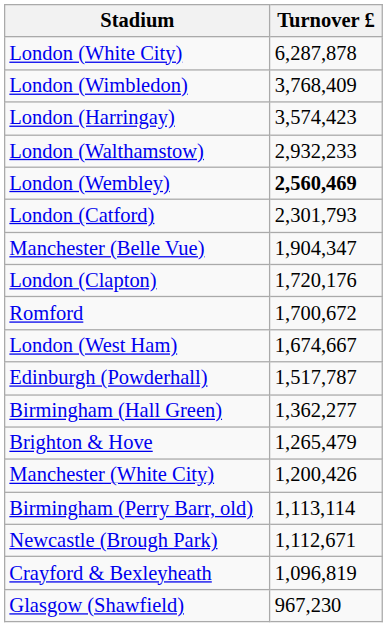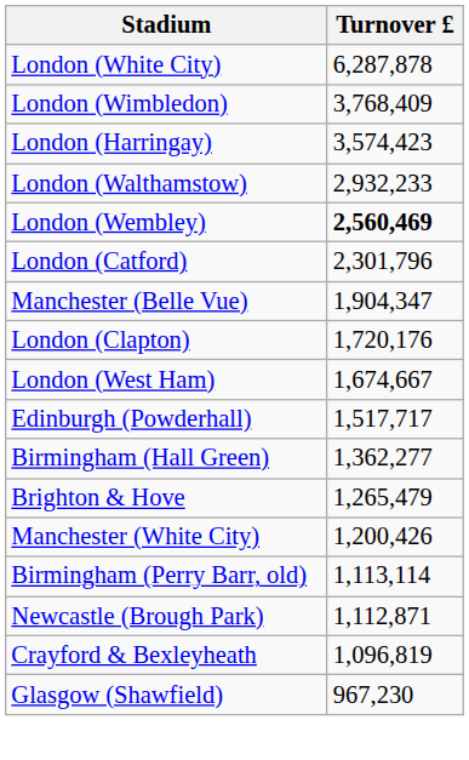London (Catford) | Turnover £: 2,301,793 -> 2,301,796
- row: Romford | 1,700,672
Edinburgh (Powderhall) | Turnover £: 1,517,787 -> 1,517,717
Newcastle (Brough Park) | Turnover £: 1,112,671 -> 1,112,871
